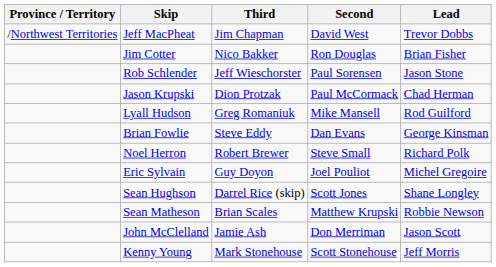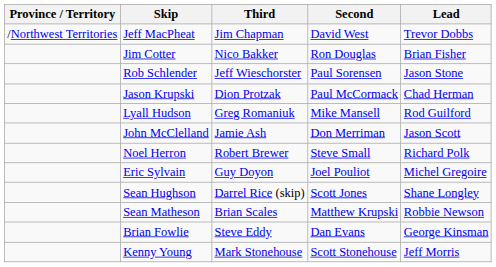rows swapped: John McClelland <-> Brian Fowlie
